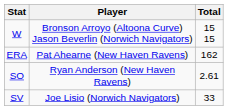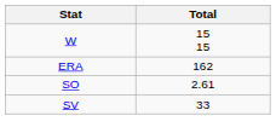- column: Player | Bronson Arroyo (Altoona Curve) Jason Beverlin (Norwich Navigators) | Pat Ahearne (New Haven Ravens) | Ryan Anderson (New Haven Ravens) | Joe Lisio (Norwich Navigators)
